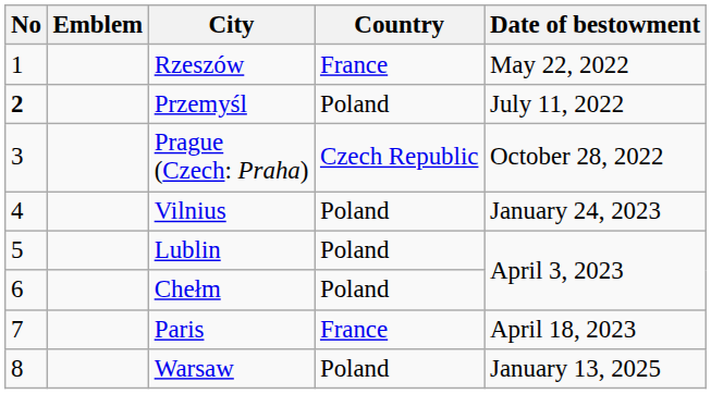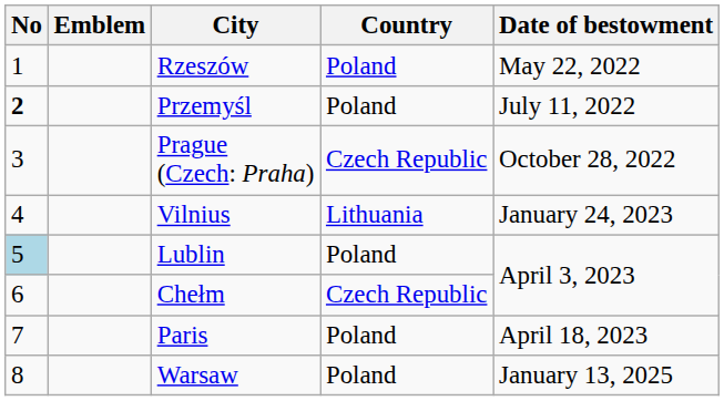Rzeszów | Country: France -> Poland
Vilnius | Country: Poland -> Lithuania
Lublin | No: no background -> lightblue background
Chełm | Country: Poland -> Czech Republic
Paris | Country: France -> Poland
